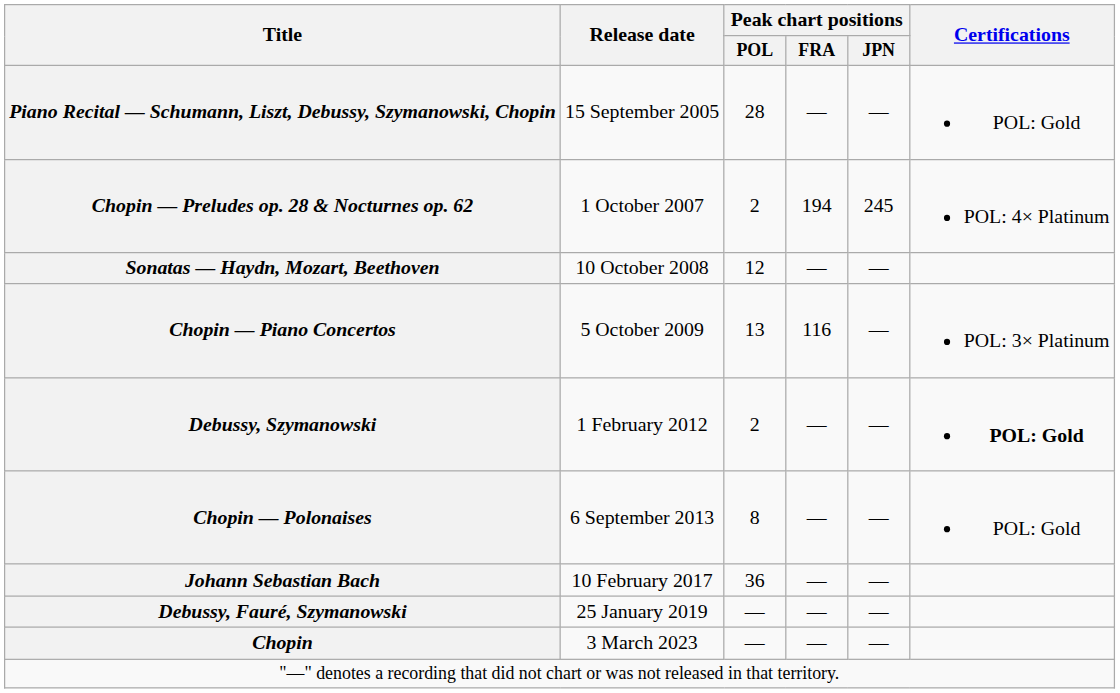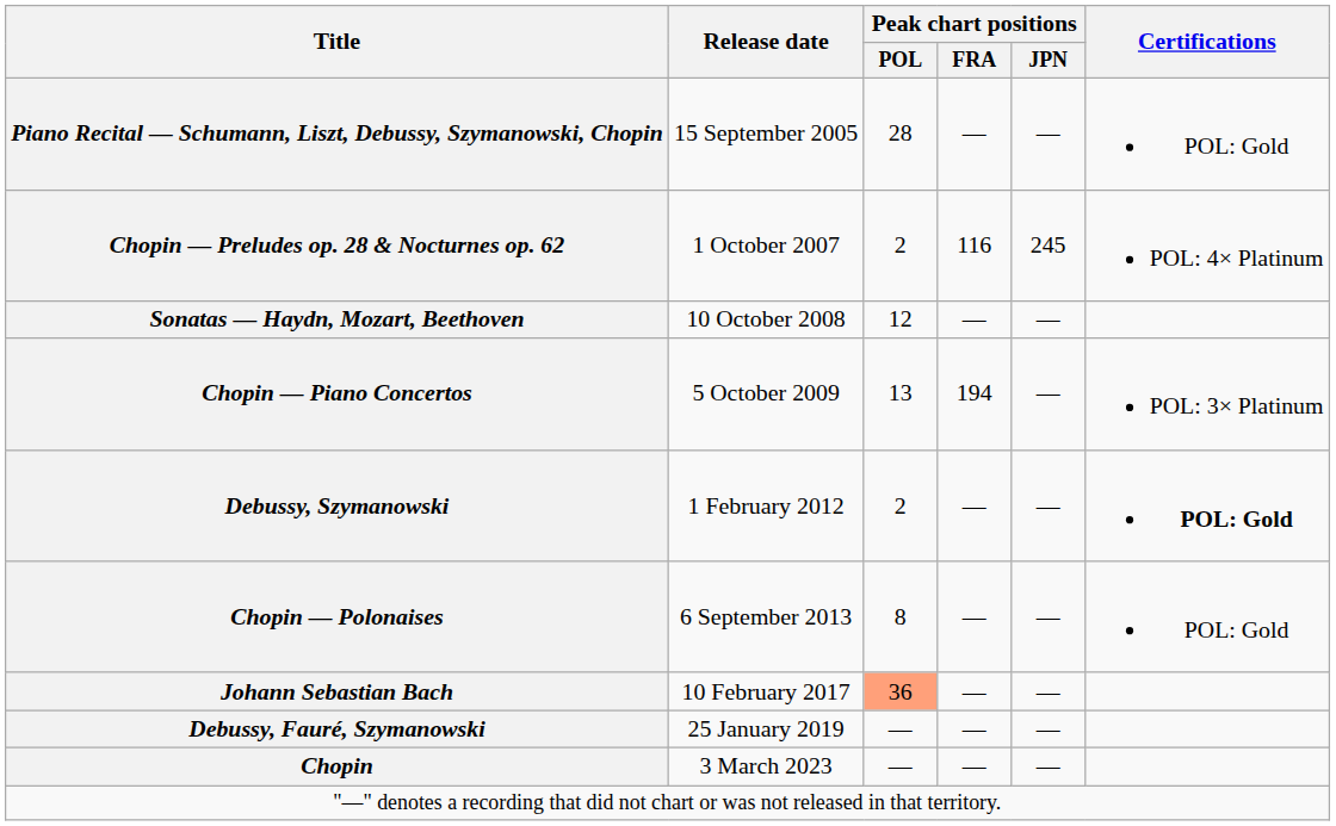Chopin — Preludes op. 28 & Nocturnes op. 62 | Peak chart positions / FRA: 194 -> 116
Chopin — Piano Concertos | Peak chart positions / FRA: 116 -> 194
Johann Sebastian Bach | Peak chart positions / POL: no background -> lightsalmon background
